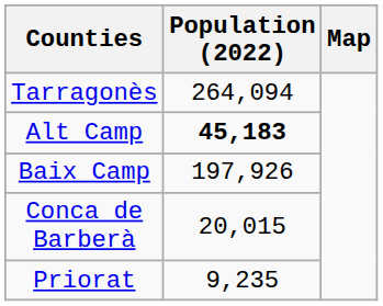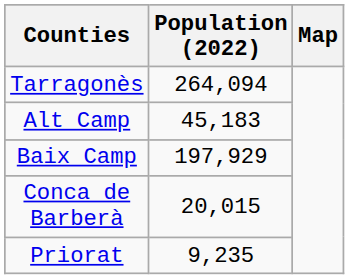Alt Camp | Population (2022): bold -> normal
Baix Camp | Population (2022): 197,926 -> 197,929
